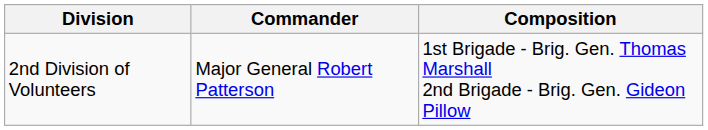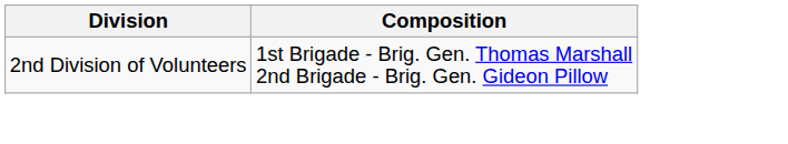- column: Commander | Major General Robert Patterson
